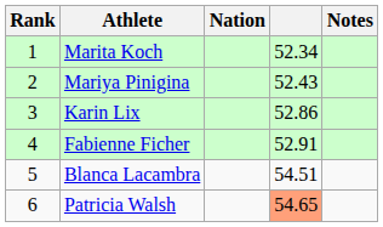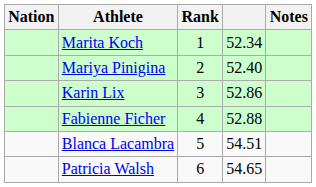columns swapped: Rank <-> Nation
Mariya Pinigina | column 4: 52.43 -> 52.40
Fabienne Ficher | column 4: 52.91 -> 52.88
Patricia Walsh | column 4: lightsalmon background -> no background
